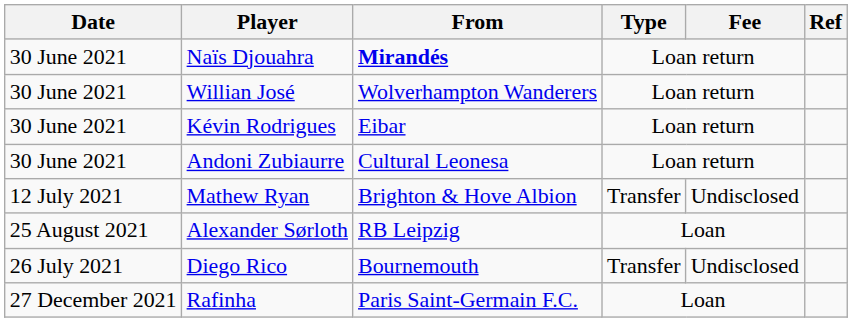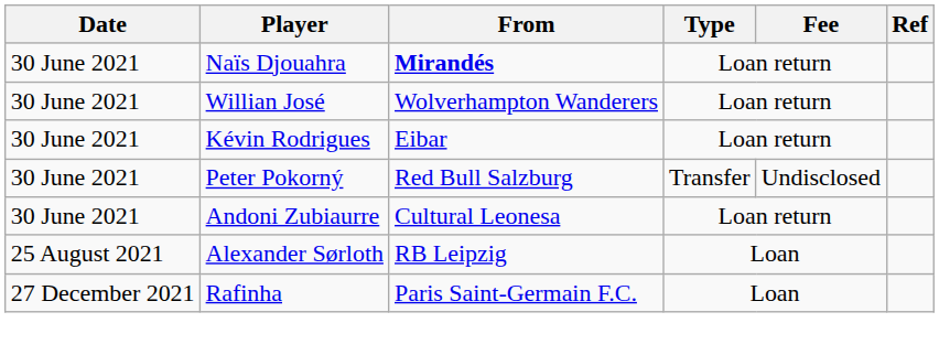+ row: 30 June 2021 | Peter Pokorný | Red Bull Salzburg | Transfer | Undisclosed
- row: 12 July 2021 | Mathew Ryan | Brighton & Hove Albion | Transfer | Undisclosed
- row: 26 July 2021 | Diego Rico | Bournemouth | Transfer | Undisclosed
